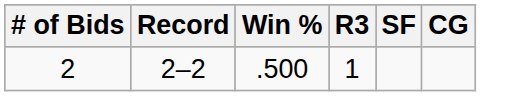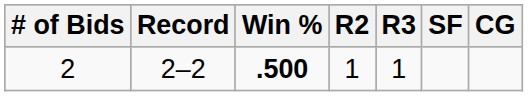+ column: R2 | 1
2 | Win %: normal -> bold
